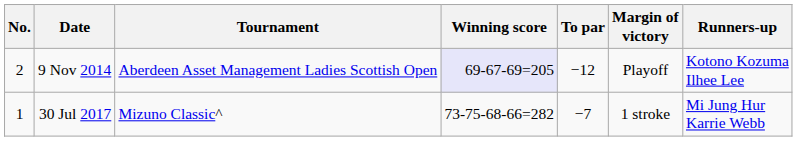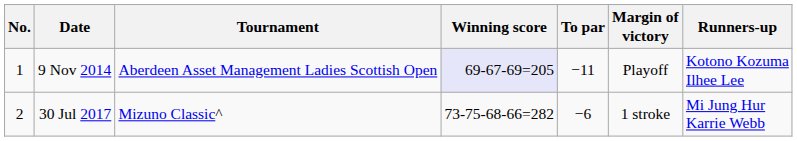9 Nov 2014 | No.: 2 -> 1
9 Nov 2014 | To par: −12 -> −11
30 Jul 2017 | No.: 1 -> 2
30 Jul 2017 | To par: −7 -> −6
